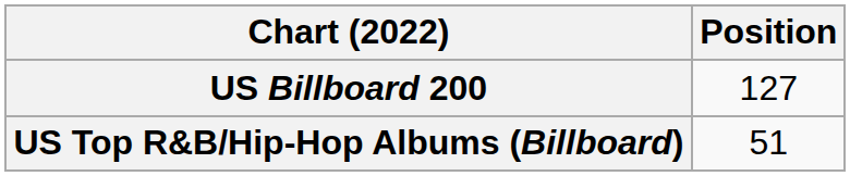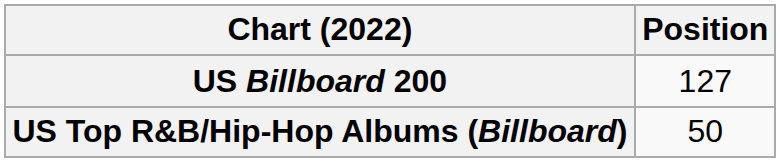US Top R&B/Hip-Hop Albums (Billboard) | Position: 51 -> 50
